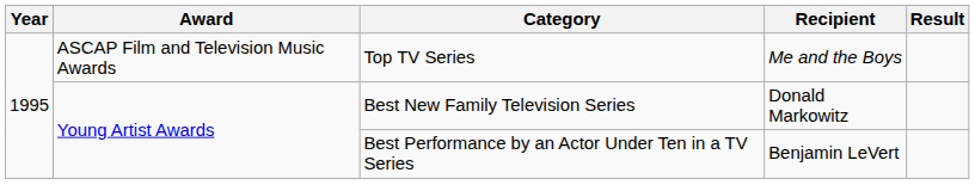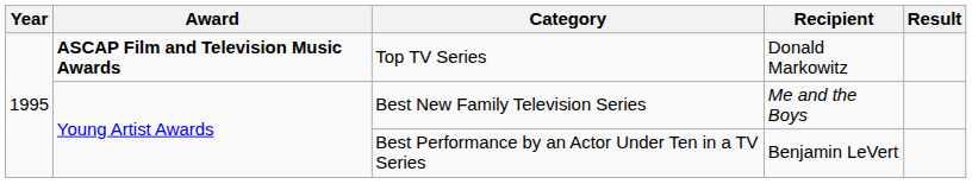Top TV Series | Award: normal -> bold
Top TV Series | Recipient: Me and the Boys -> Donald Markowitz
Best New Family Television Series | Recipient: Donald Markowitz -> Me and the Boys
